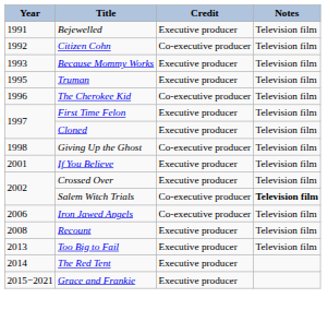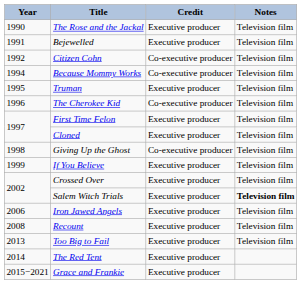+ row: 1990 | The Rose and the Jackal | Executive producer | Television film
Because Mommy Works | Year: 1993 -> 1994
Because Mommy Works | Credit: Executive producer -> Co-executive producer
If You Believe | Year: 2001 -> 1999
Salem Witch Trials | Credit: Co-executive producer -> Executive producer
Iron Jawed Angels | Credit: Co-executive producer -> Executive producer
